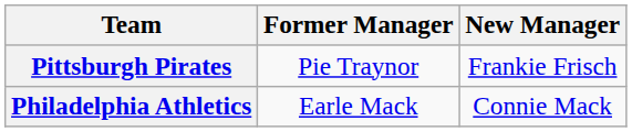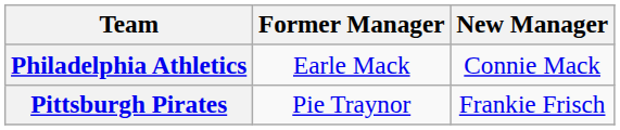rows swapped: Philadelphia Athletics <-> Pittsburgh Pirates
